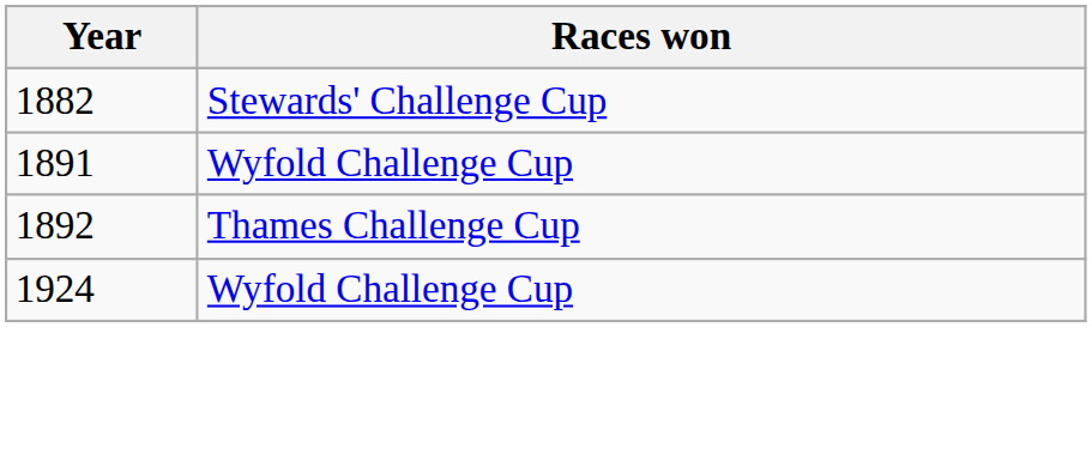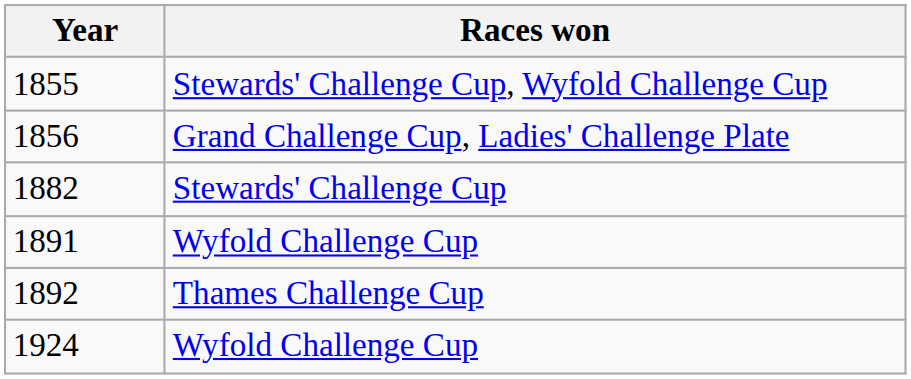+ row: 1855 | Stewards' Challenge Cup, Wyfold Challenge Cup
+ row: 1856 | Grand Challenge Cup, Ladies' Challenge Plate
